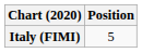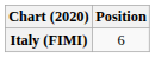Italy (FIMI) | Position: 5 -> 6
